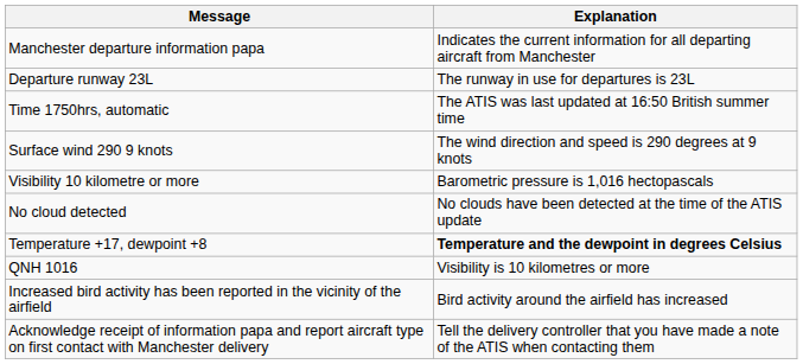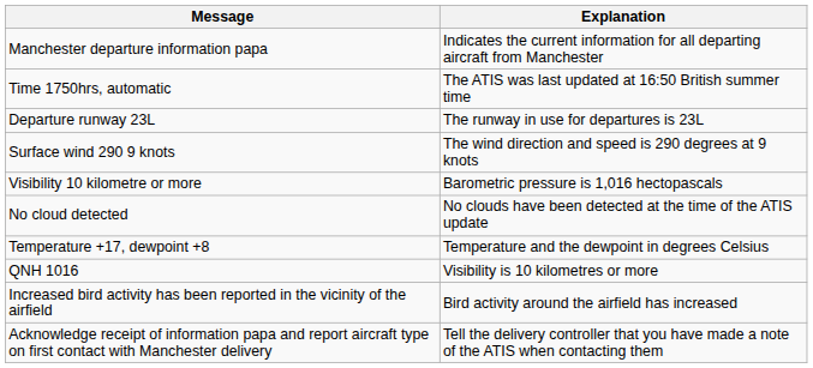rows swapped: Time 1750hrs, automatic <-> Departure runway 23L
Temperature +17, dewpoint +8 | Explanation: bold -> normal
